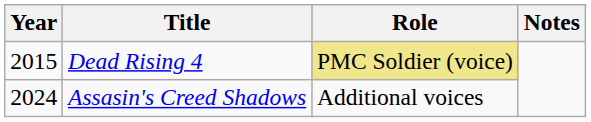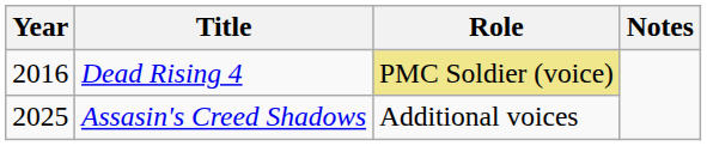Dead Rising 4 | Year: 2015 -> 2016
Assasin's Creed Shadows | Year: 2024 -> 2025
